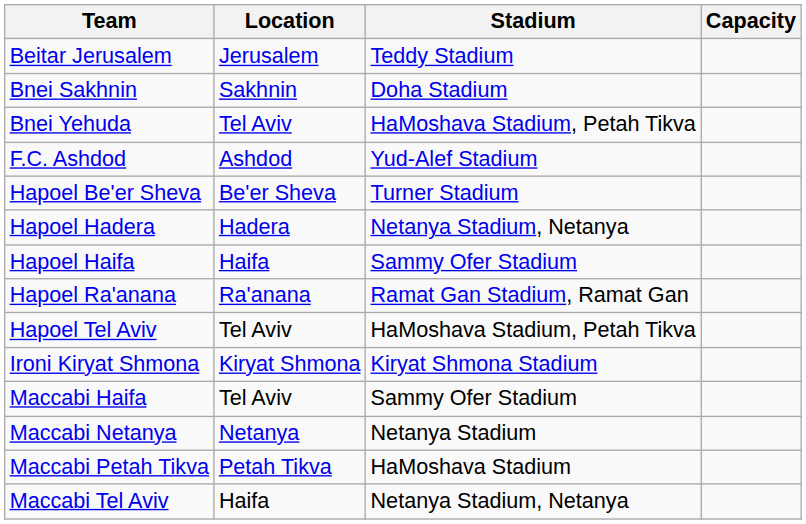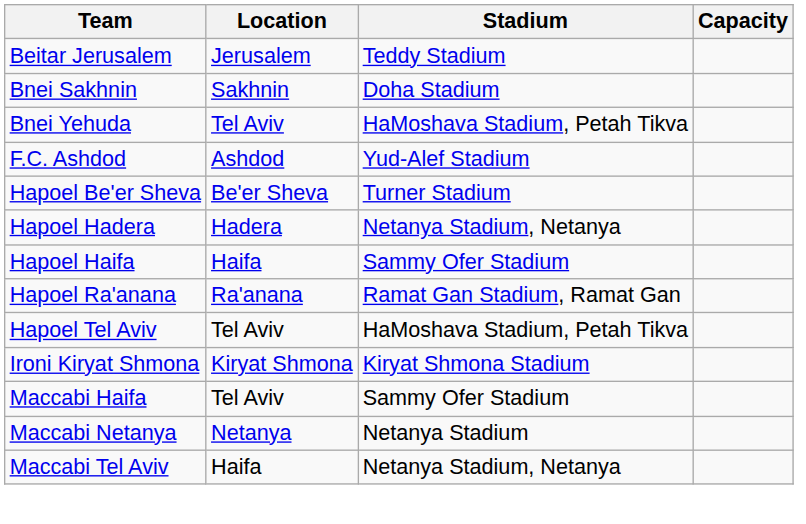- row: Maccabi Petah Tikva | Petah Tikva | HaMoshava Stadium
